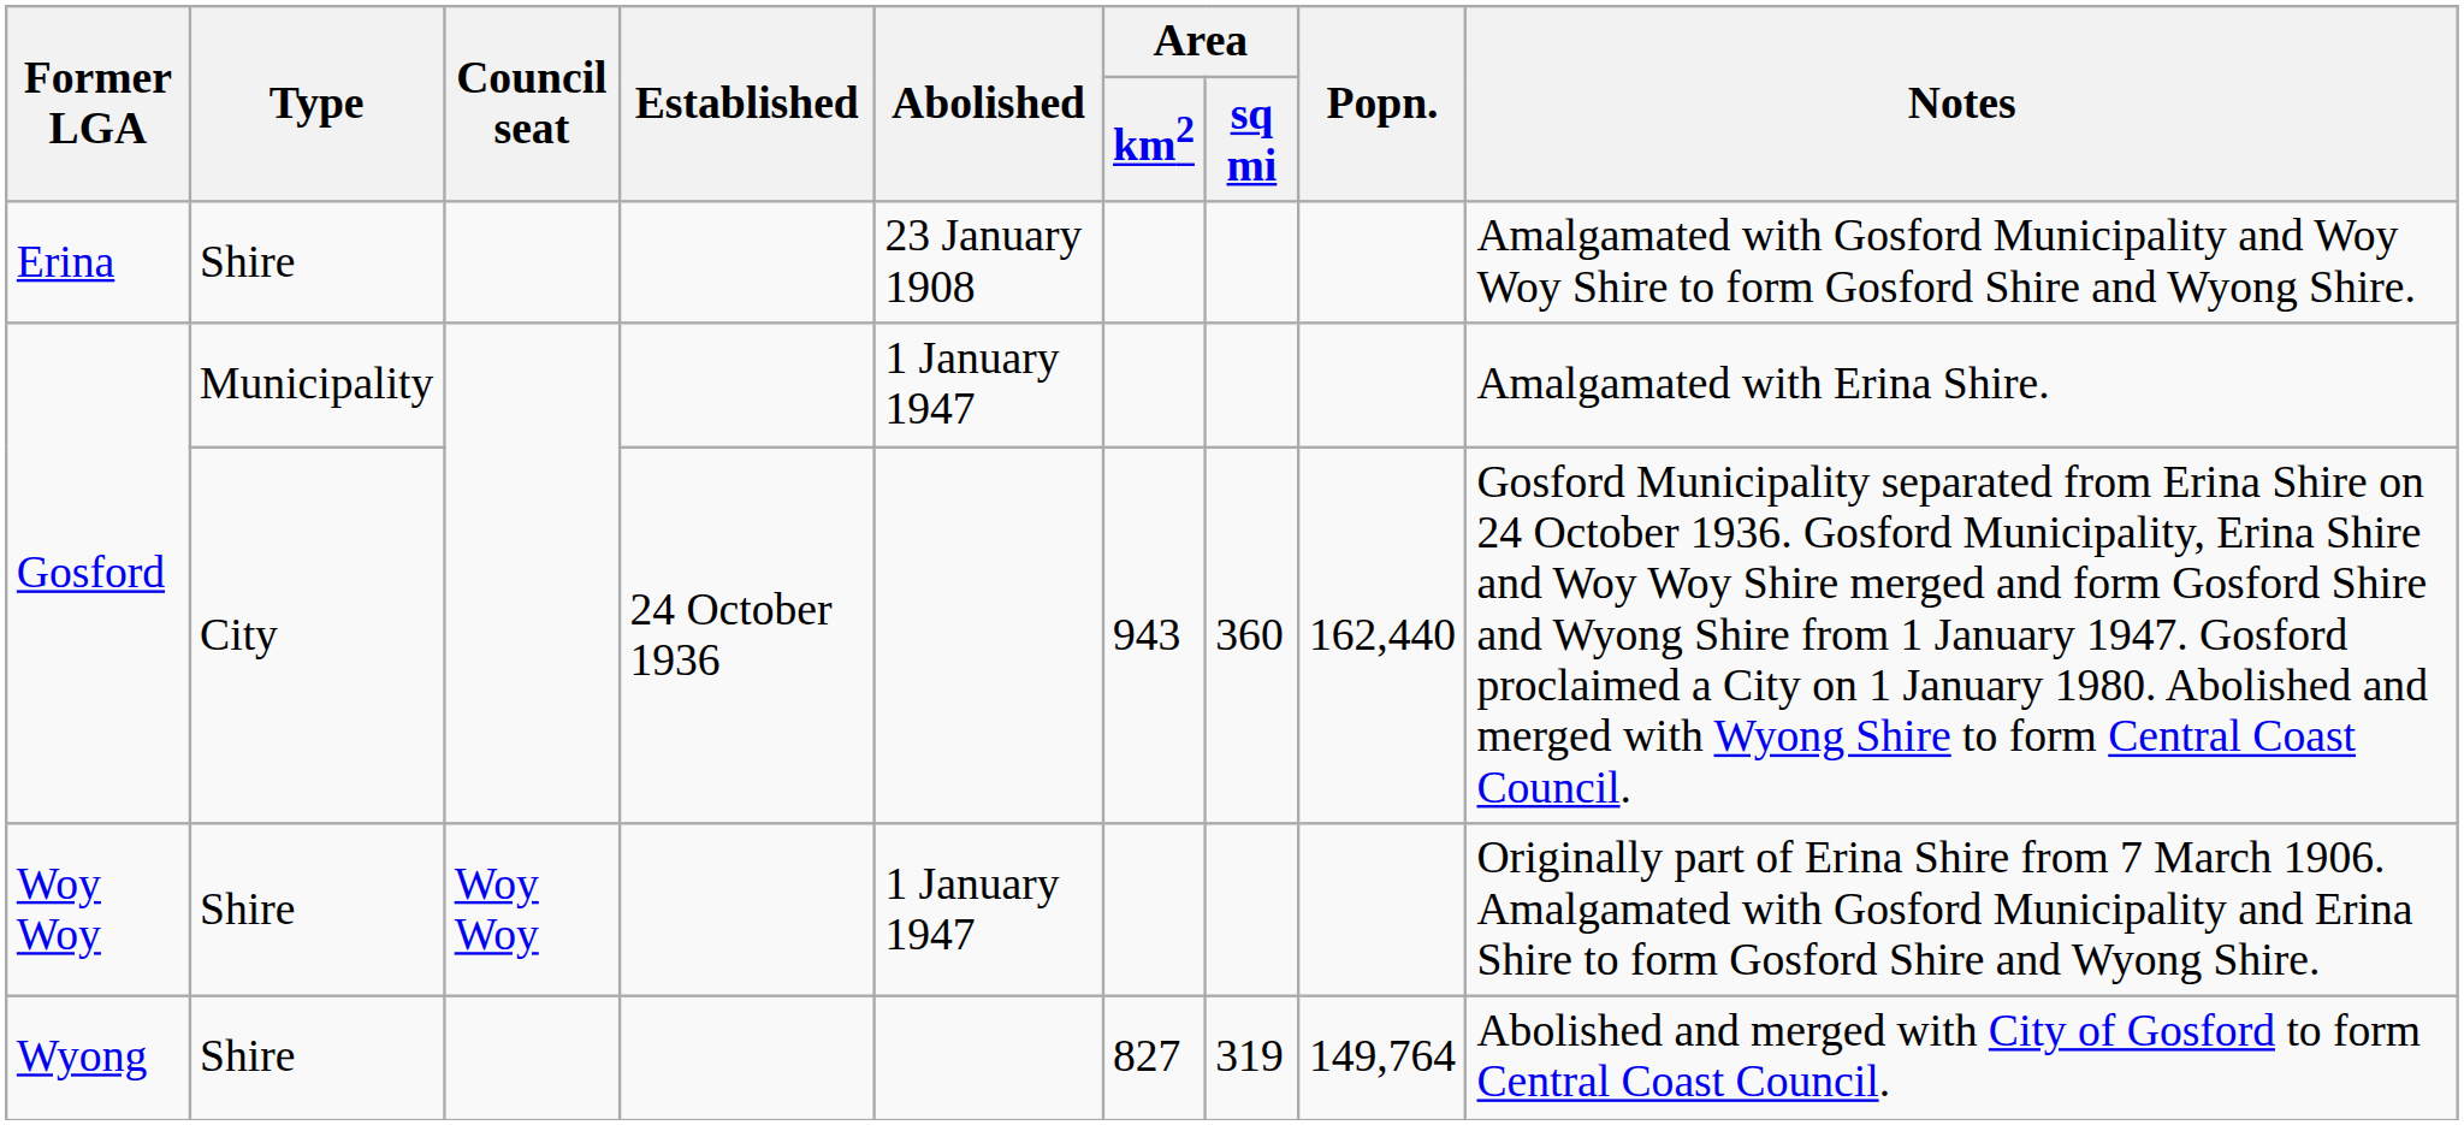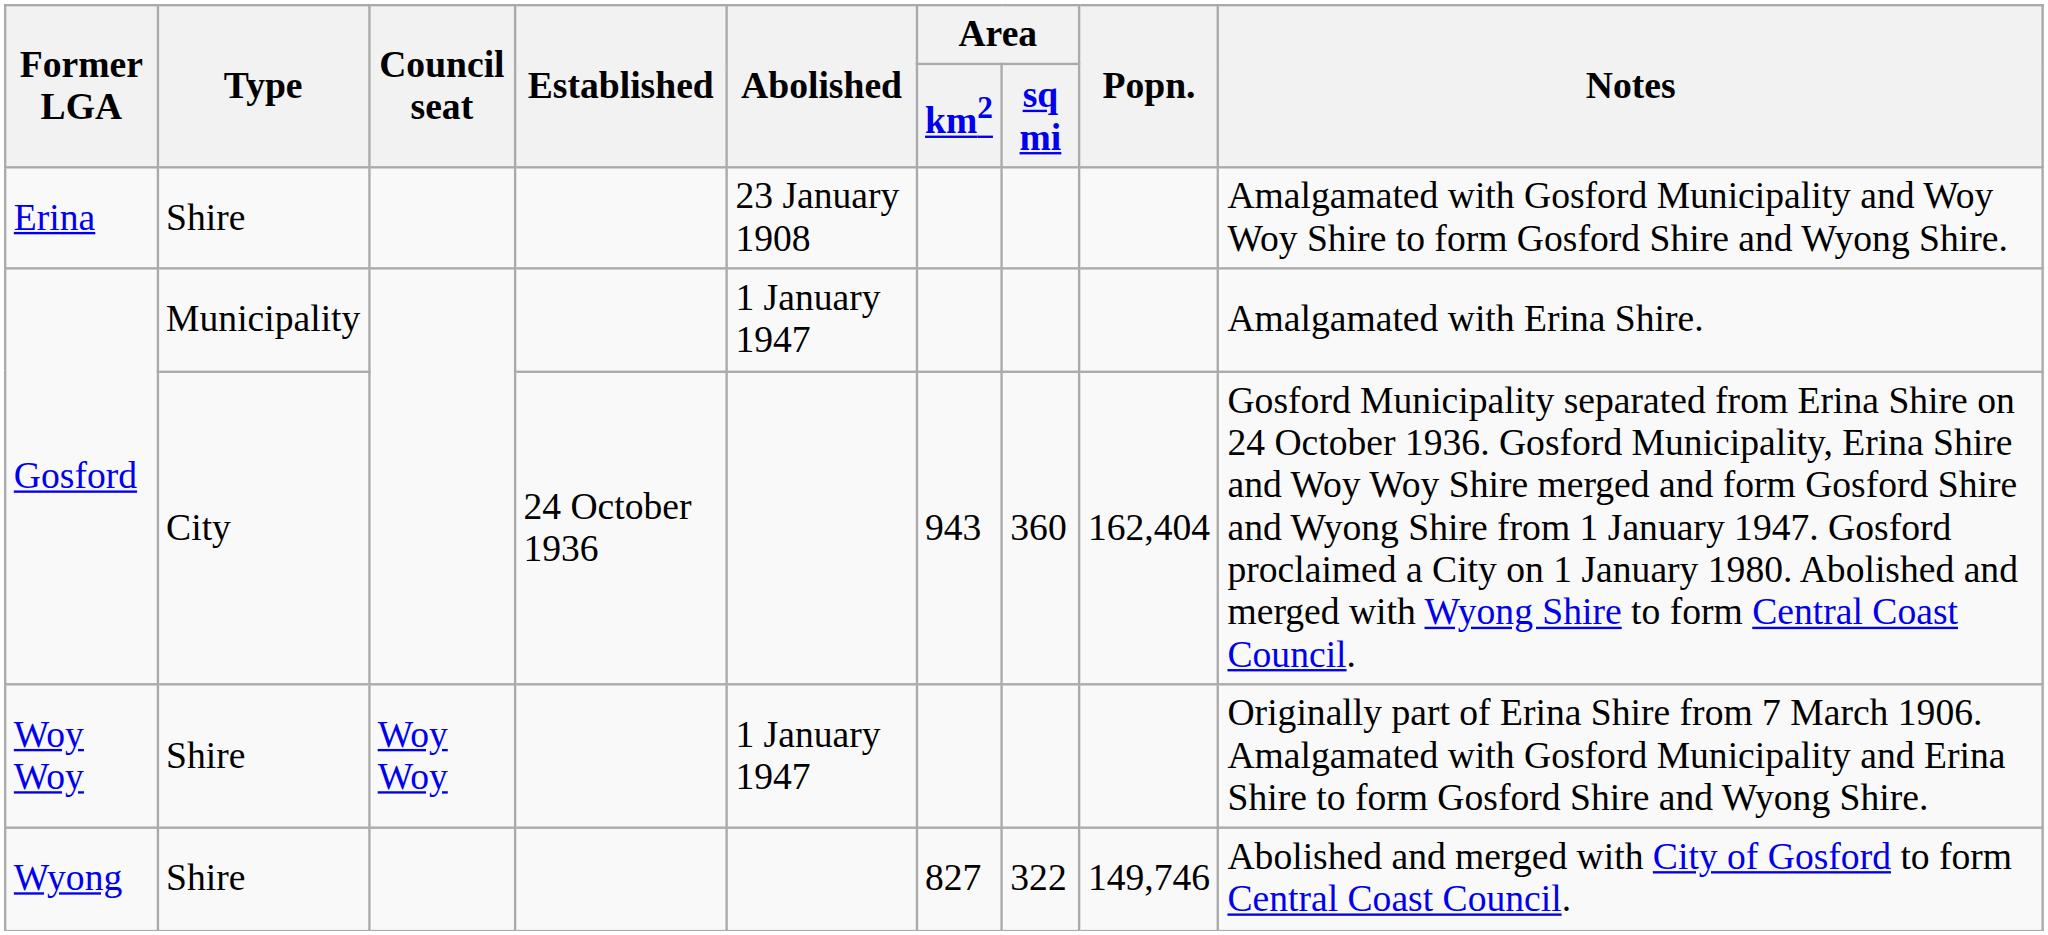Gosford / City | Popn.: 162,440 -> 162,404
Wyong | Area / sq mi: 319 -> 322
Wyong | Popn.: 149,764 -> 149,746
